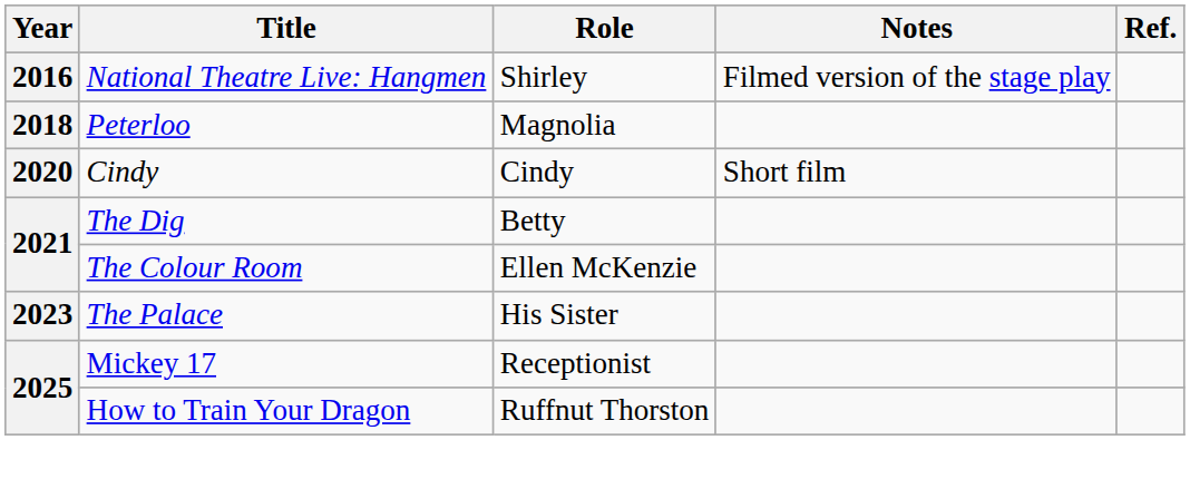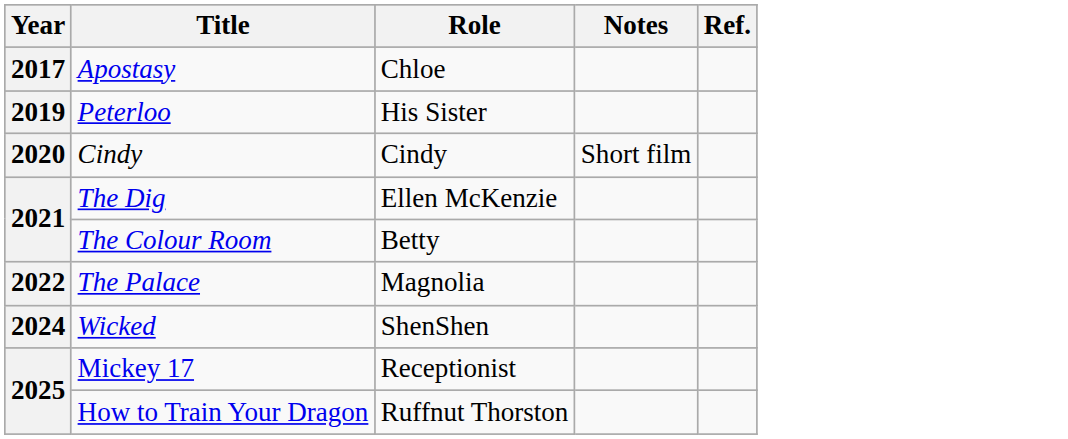- row: 2016 | National Theatre Live: Hangmen | Shirley | Filmed version of the stage play
+ row: 2017 | Apostasy | Chloe
Peterloo | Year: 2018 -> 2019
Peterloo | Role: Magnolia -> His Sister
The Dig | Role: Betty -> Ellen McKenzie
The Colour Room | Role: Ellen McKenzie -> Betty
The Palace | Year: 2023 -> 2022
The Palace | Role: His Sister -> Magnolia
+ row: 2024 | Wicked | ShenShen
